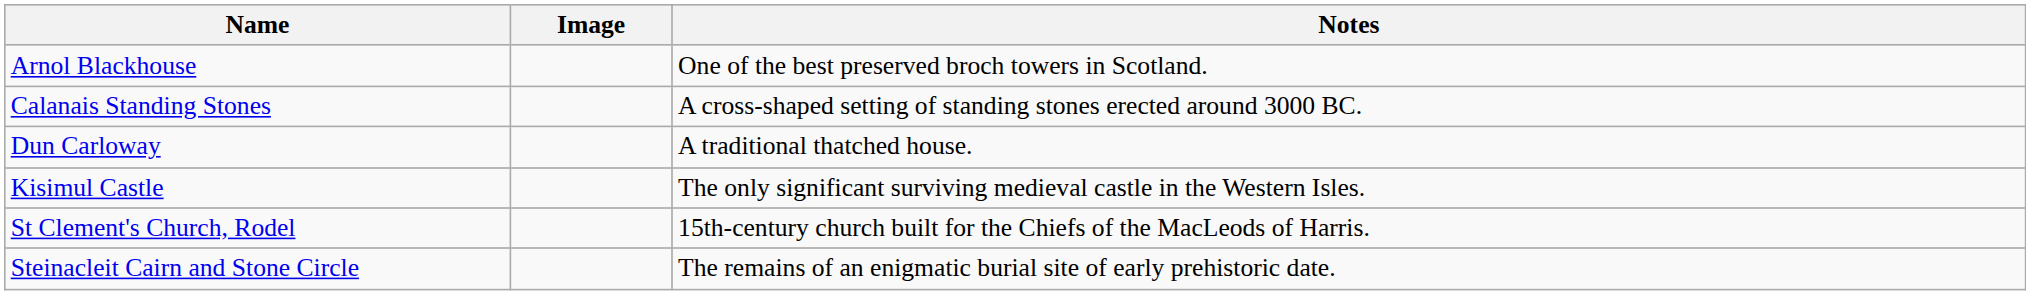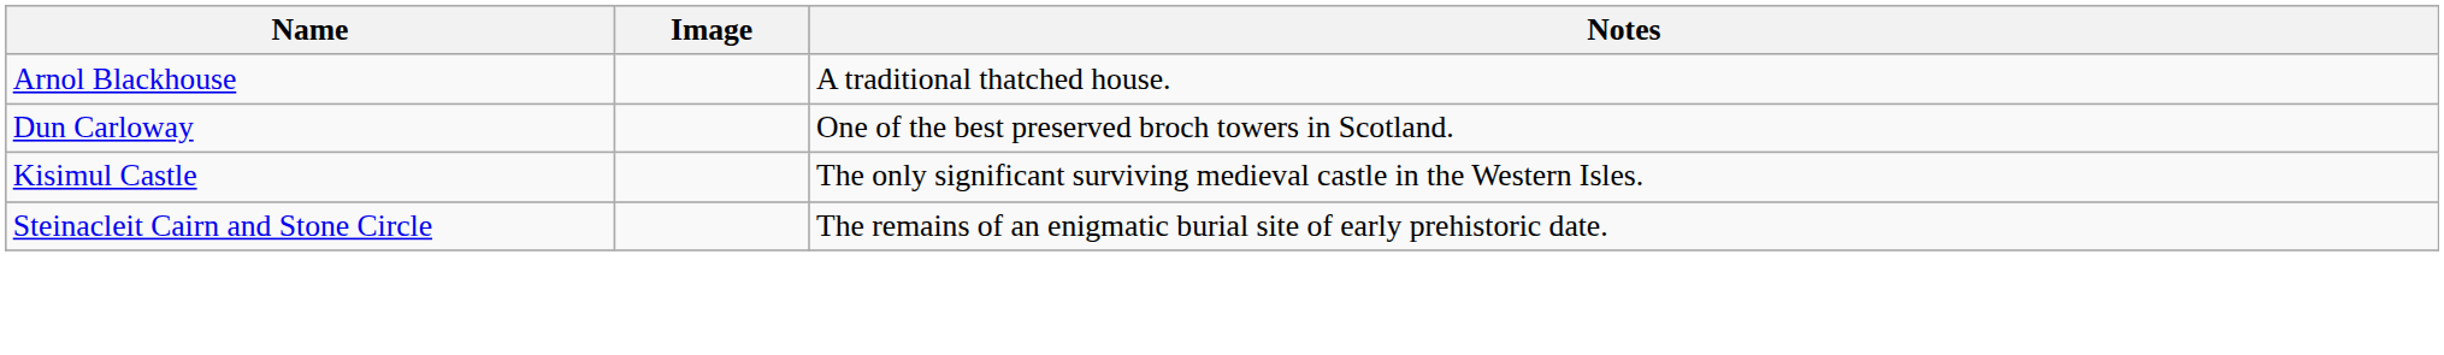Arnol Blackhouse | Notes: One of the best preserved broch towers in Scotland. -> A traditional thatched house.
- row: Calanais Standing Stones | A cross-shaped setting of standing stones erected around 3000 BC.
Dun Carloway | Notes: A traditional thatched house. -> One of the best preserved broch towers in Scotland.
- row: St Clement's Church, Rodel | 15th-century church built for the Chiefs of the MacLeods of Harris.
